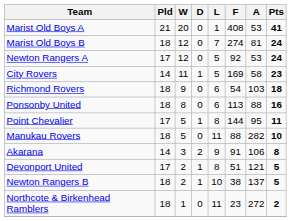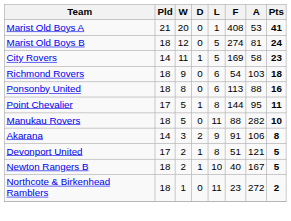Marist Old Boys B | L: 7 -> 5
- row: Newton Rangers A | 17 | 12 | 0 | 5 | 92 | 53 | 24
Newton Rangers B | F: 38 -> 40
Newton Rangers B | A: 137 -> 167
